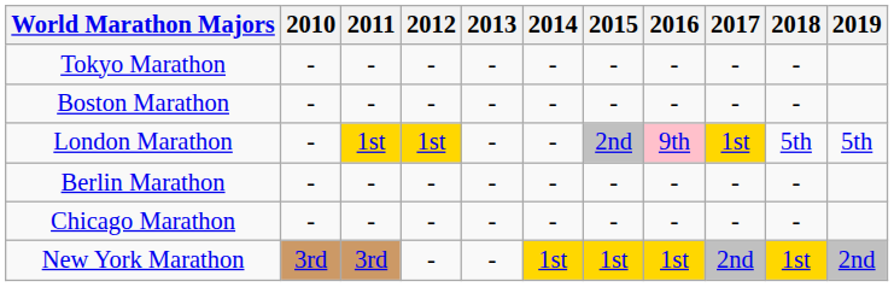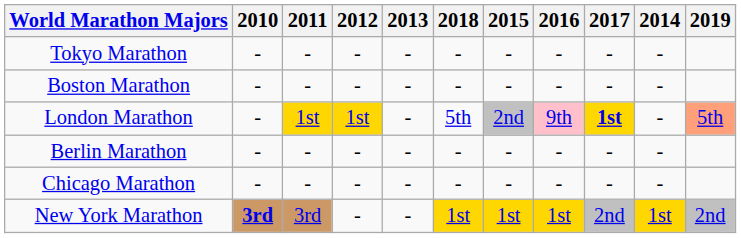columns swapped: 2014 <-> 2018
London Marathon | 2017: normal -> bold
London Marathon | 2019: no background -> lightsalmon background
New York Marathon | 2010: normal -> bold
